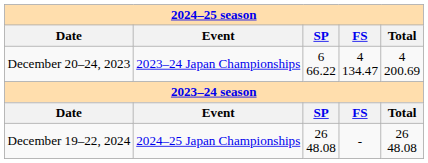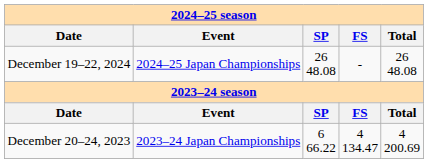rows swapped: December 19–22, 2024 <-> December 20–24, 2023
